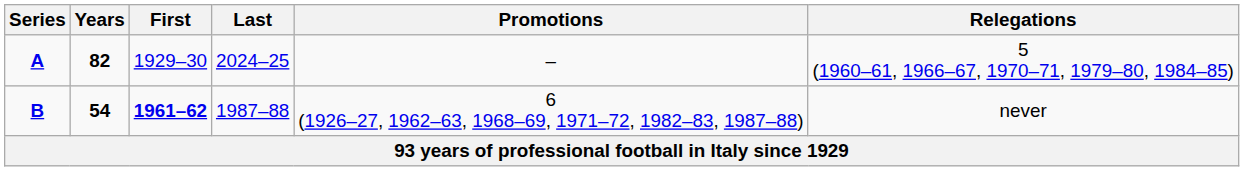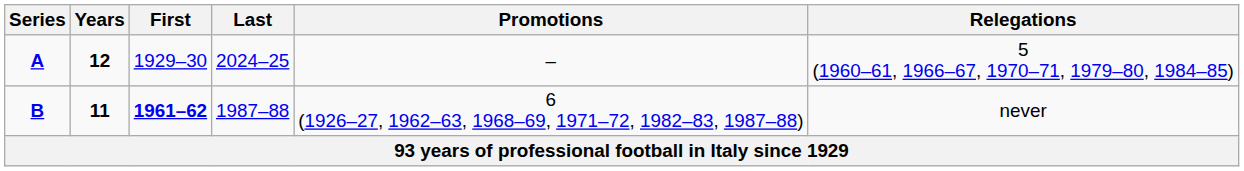A | Years: 82 -> 12
B | Years: 54 -> 11
